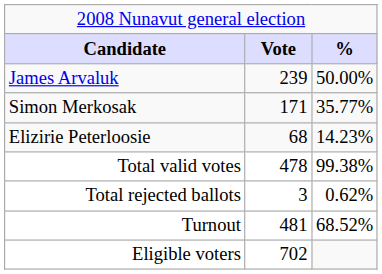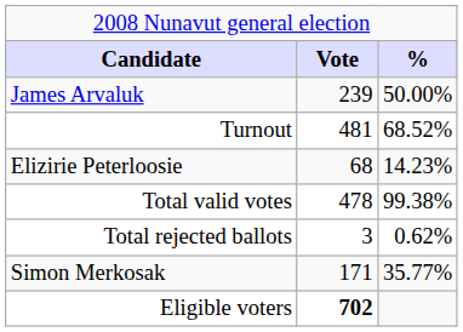rows swapped: Simon Merkosak <-> Turnout
Eligible voters | column 2: normal -> bold
